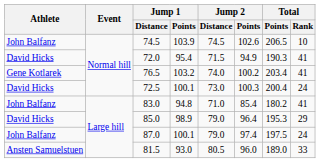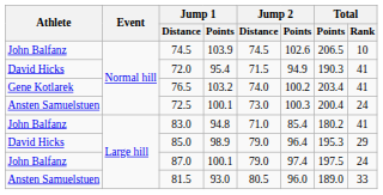72.5 | Athlete: David Hicks -> Ansten Samuelstuen
